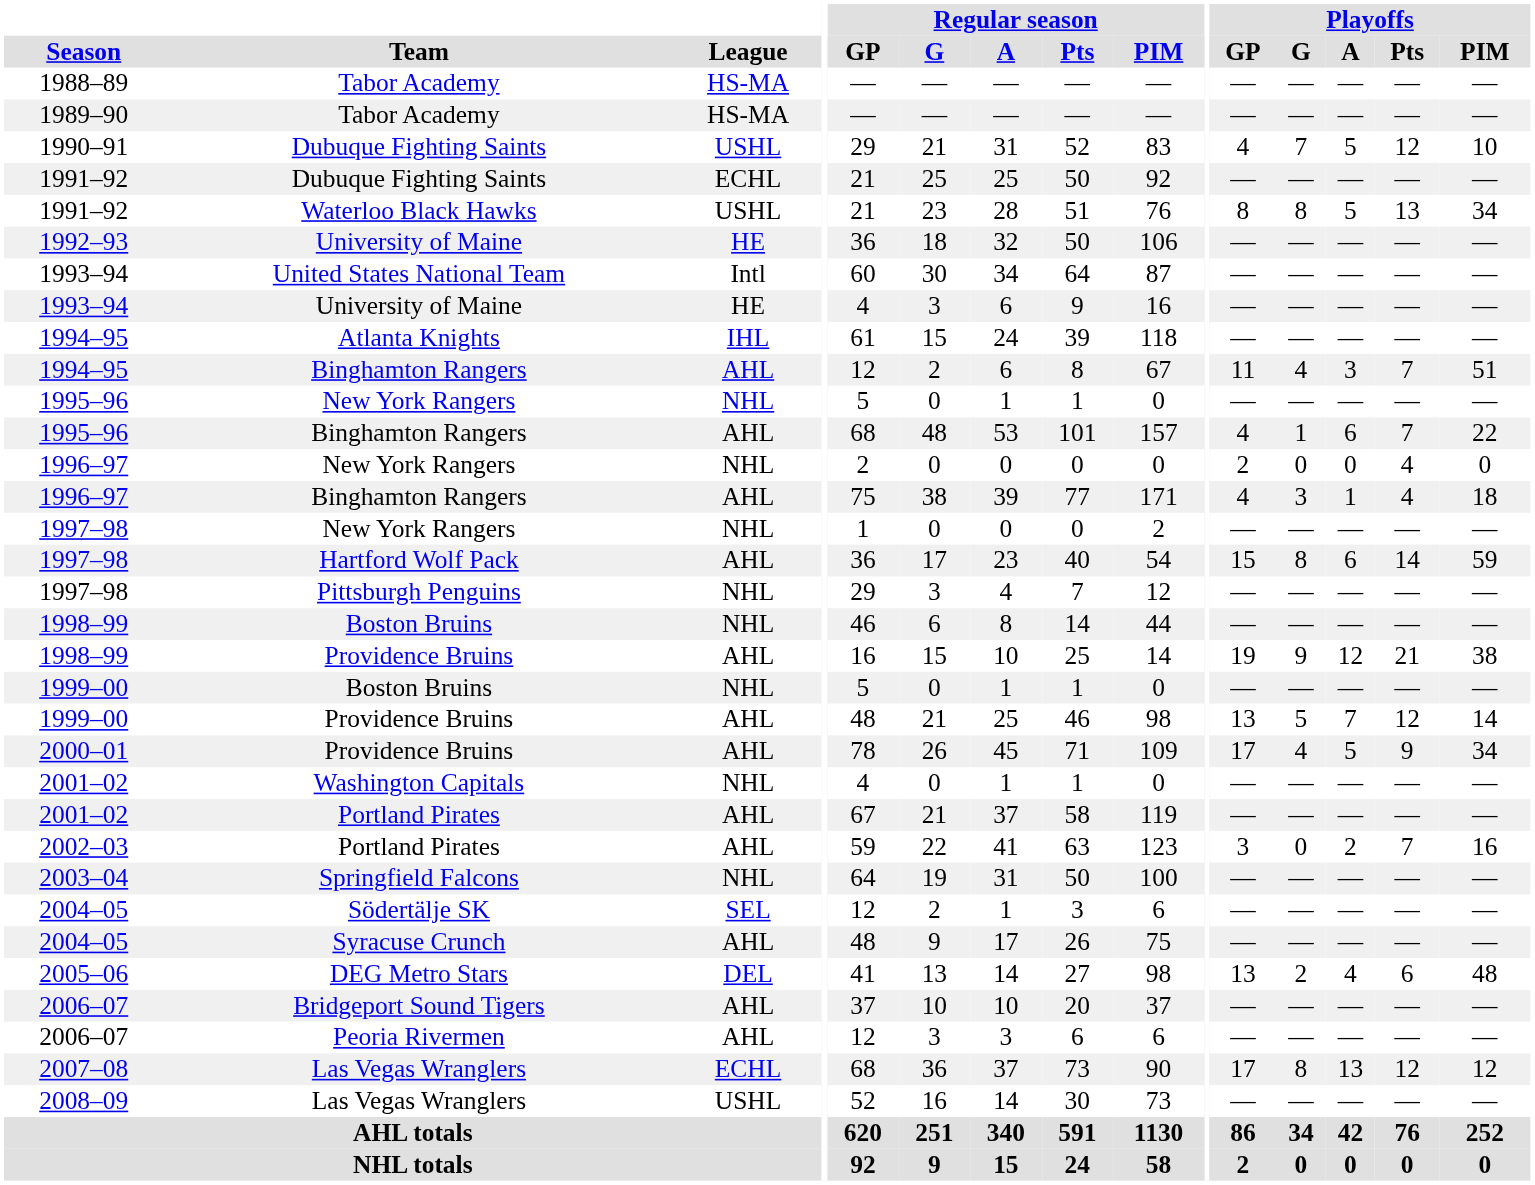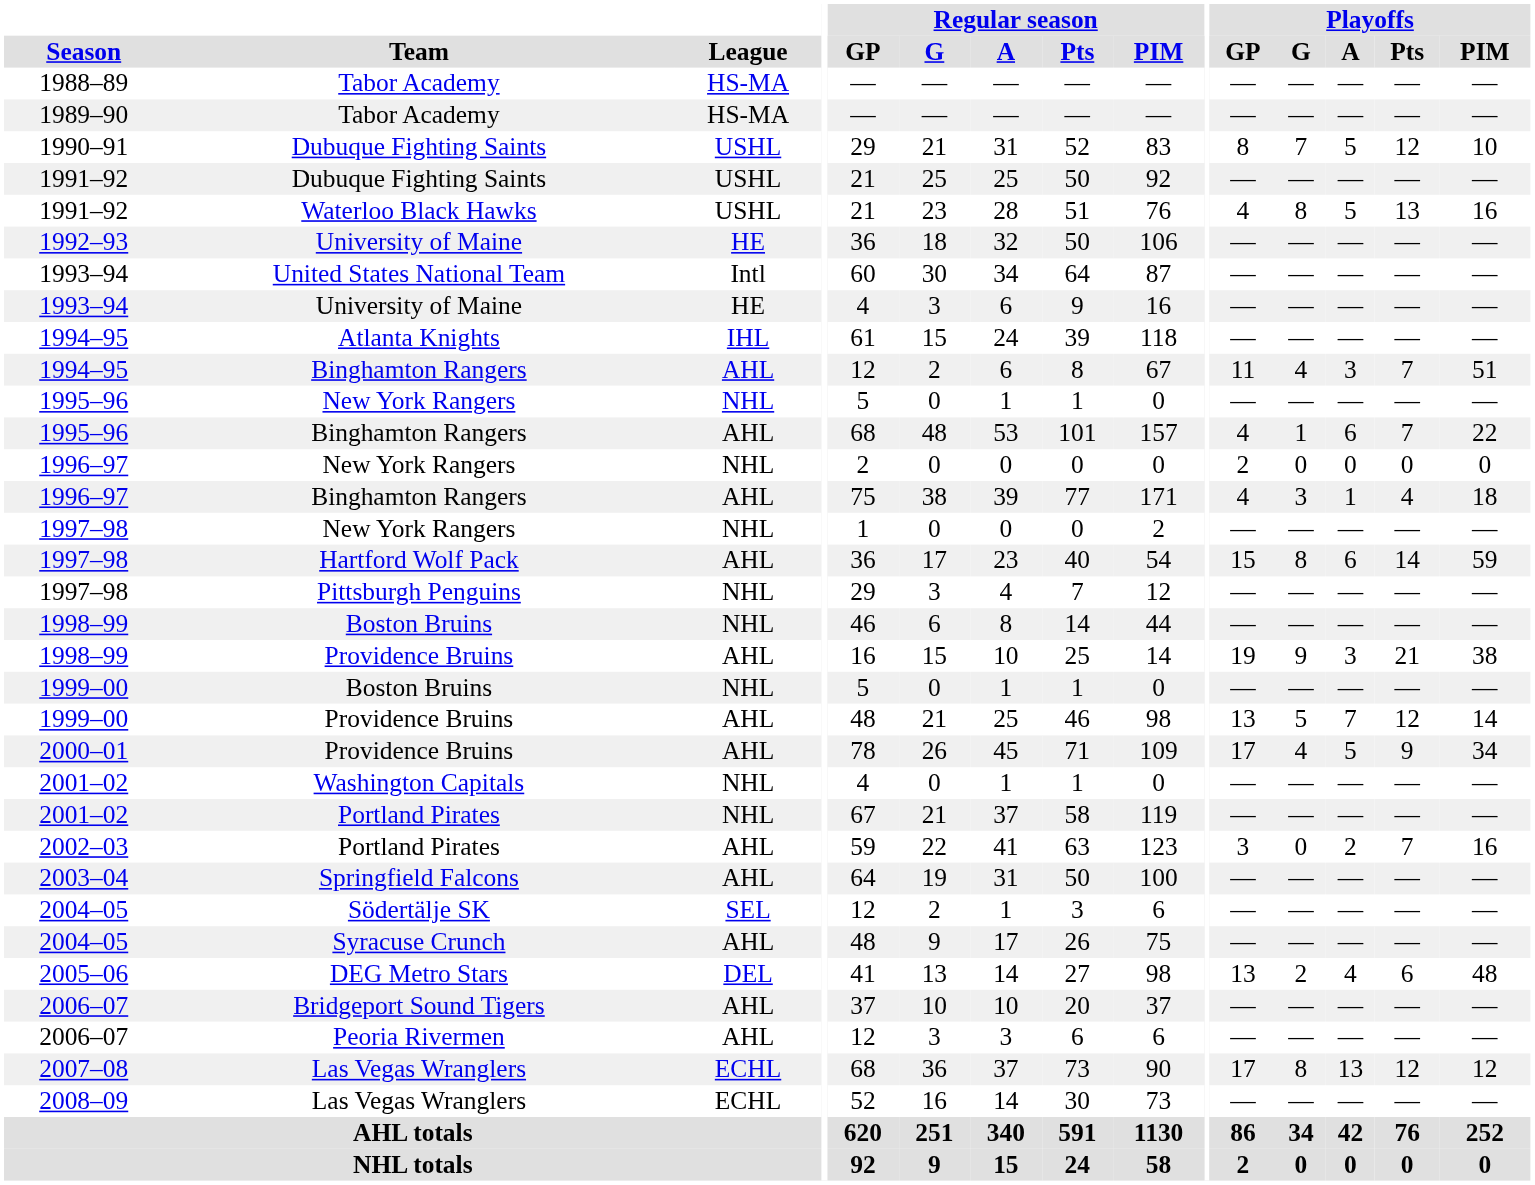1990–91 | Playoffs / GP: 4 -> 8
1991–92 / Dubuque Fighting Saints | League: ECHL -> USHL
1991–92 / Waterloo Black Hawks | Playoffs / GP: 8 -> 4
1991–92 / Waterloo Black Hawks | Playoffs / PIM: 34 -> 16
1996–97 / New York Rangers | Playoffs / Pts: 4 -> 0
1998–99 / Providence Bruins | Playoffs / A: 12 -> 3
2001–02 / Portland Pirates | League: AHL -> NHL
2003–04 | League: NHL -> AHL
2008–09 | League: USHL -> ECHL
